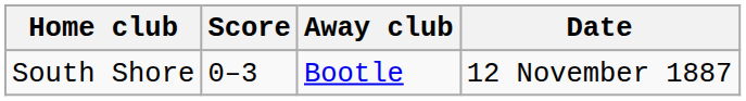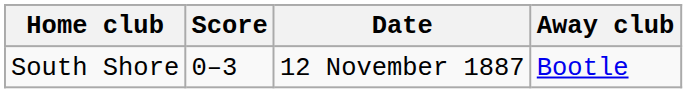columns swapped: Away club <-> Date
